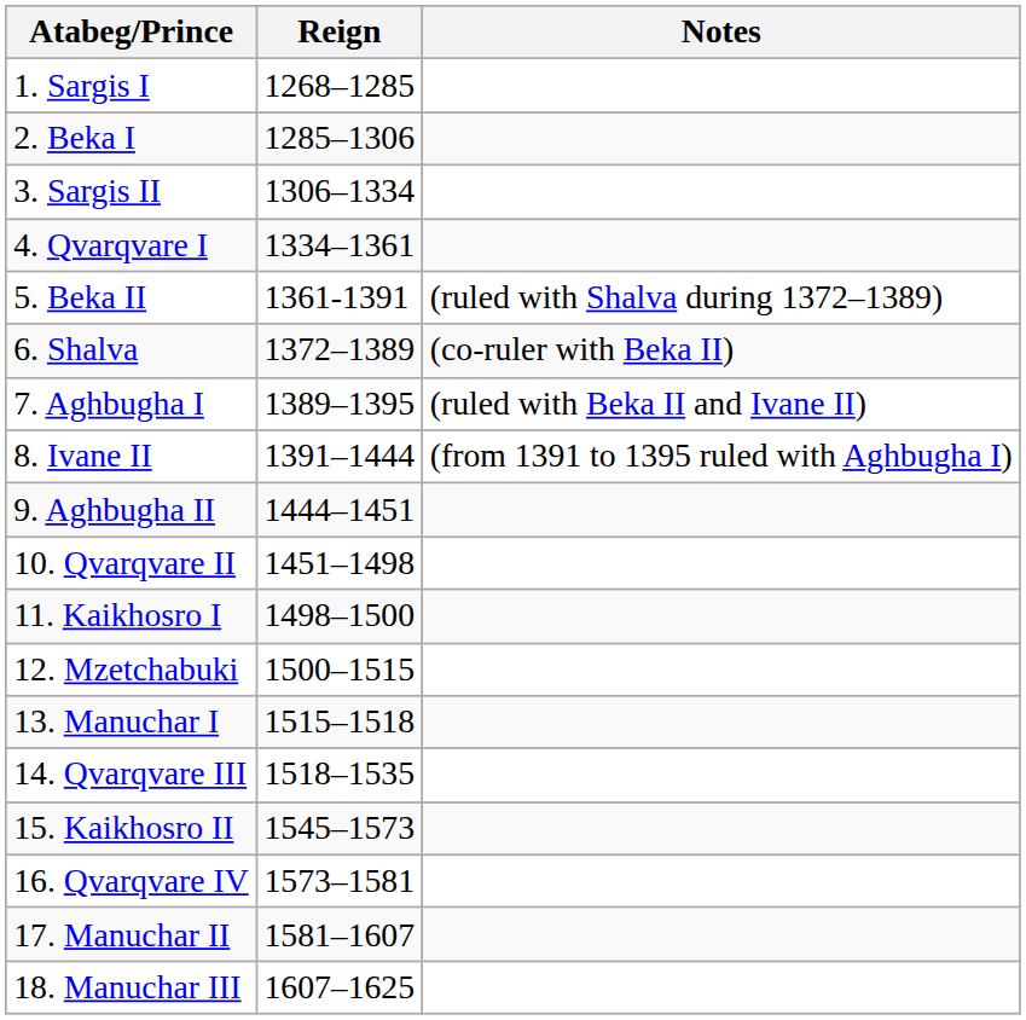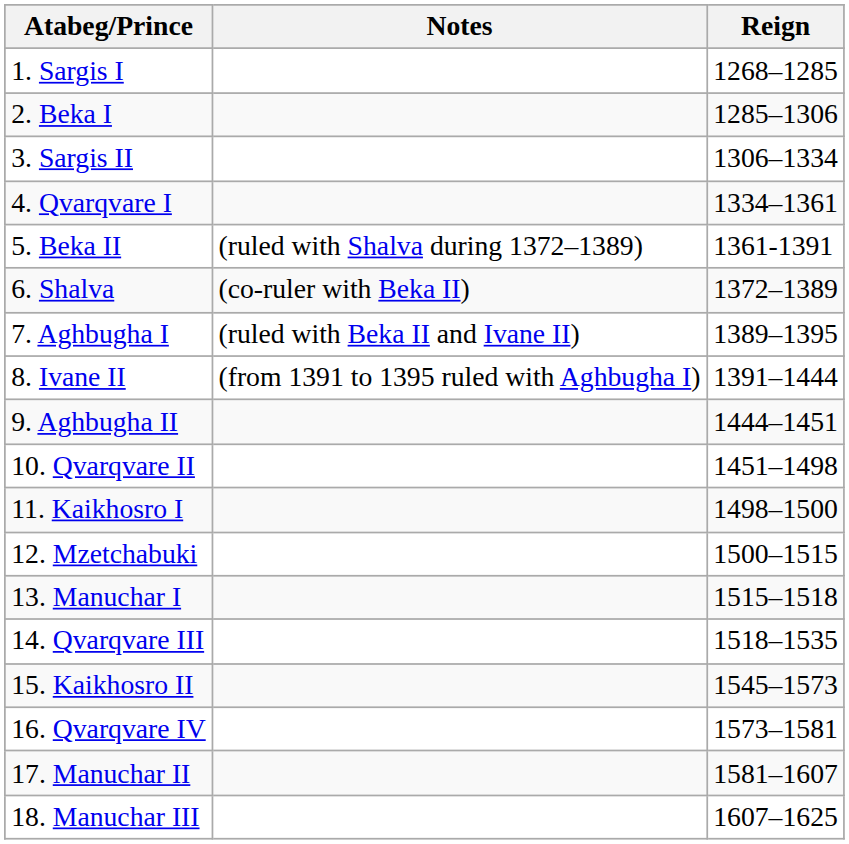columns swapped: Reign <-> Notes
